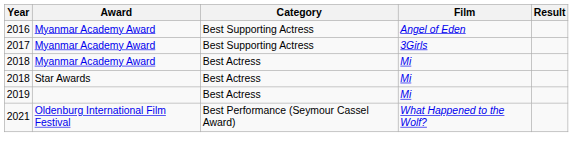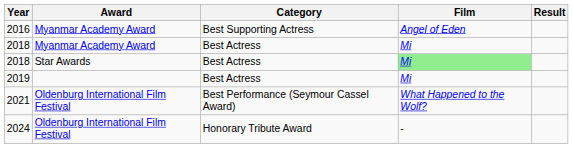- row: 2017 | Myanmar Academy Award | Best Supporting Actress | 3Girls
2018 / Star Awards | Film: no background -> lightgreen background
+ row: 2024 | Oldenburg International Film Festival | Honorary Tribute Award | -
